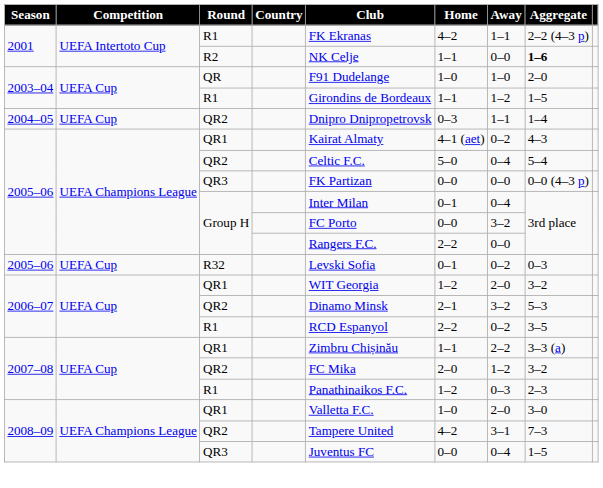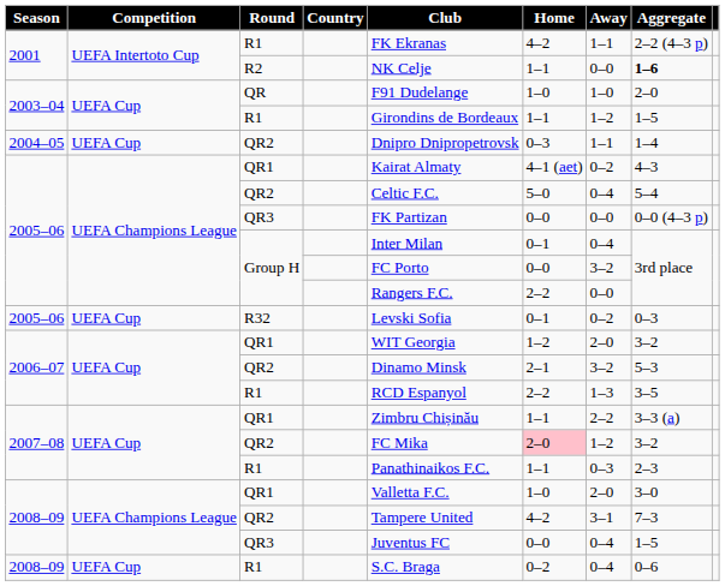2006–07 / R1 | Away: 0–2 -> 1–3
2007–08 / QR2 | Home: no background -> pink background
2007–08 / R1 | Home: 1–2 -> 1–1
+ row: 2008–09 | UEFA Cup | R1 | S.C. Braga | 0–2 | 0–4 | 0–6
